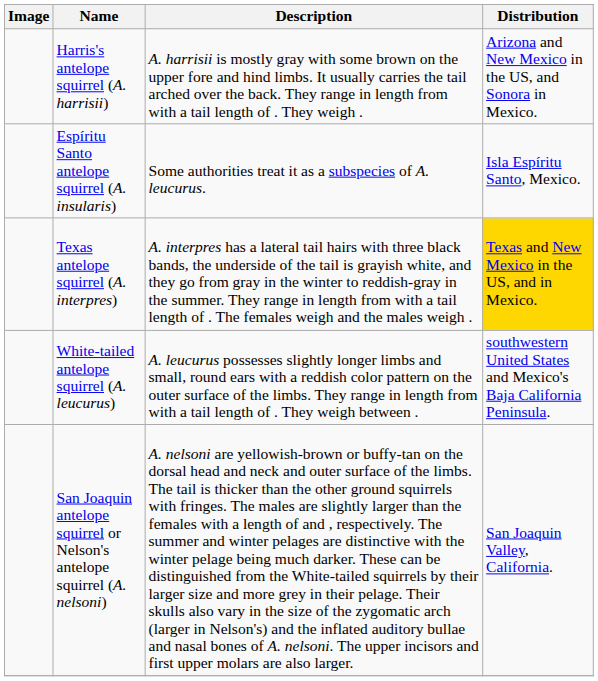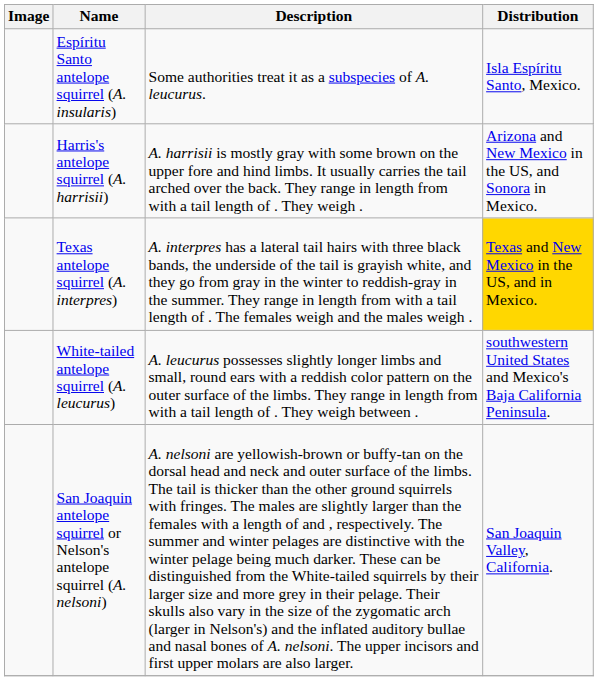rows swapped: Harris's antelope squirrel (A. harrisii) <-> Espíritu Santo antelope squirrel (A. insularis)
